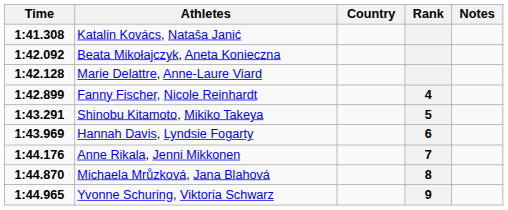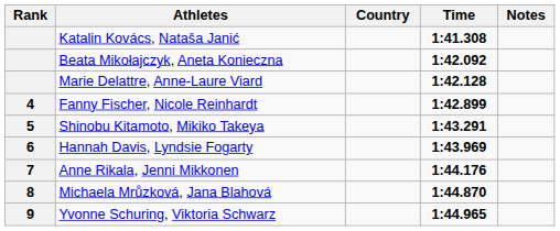columns swapped: Rank <-> Time
